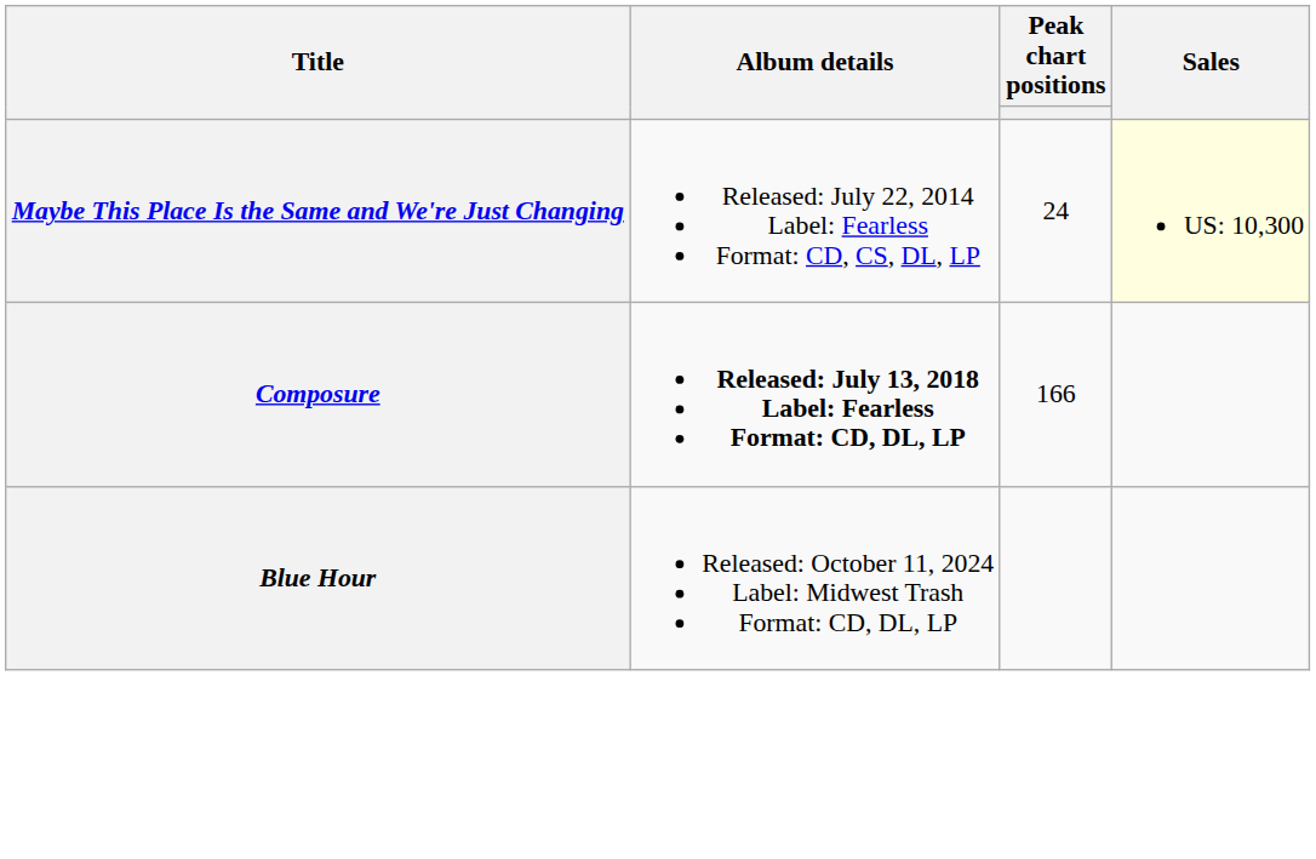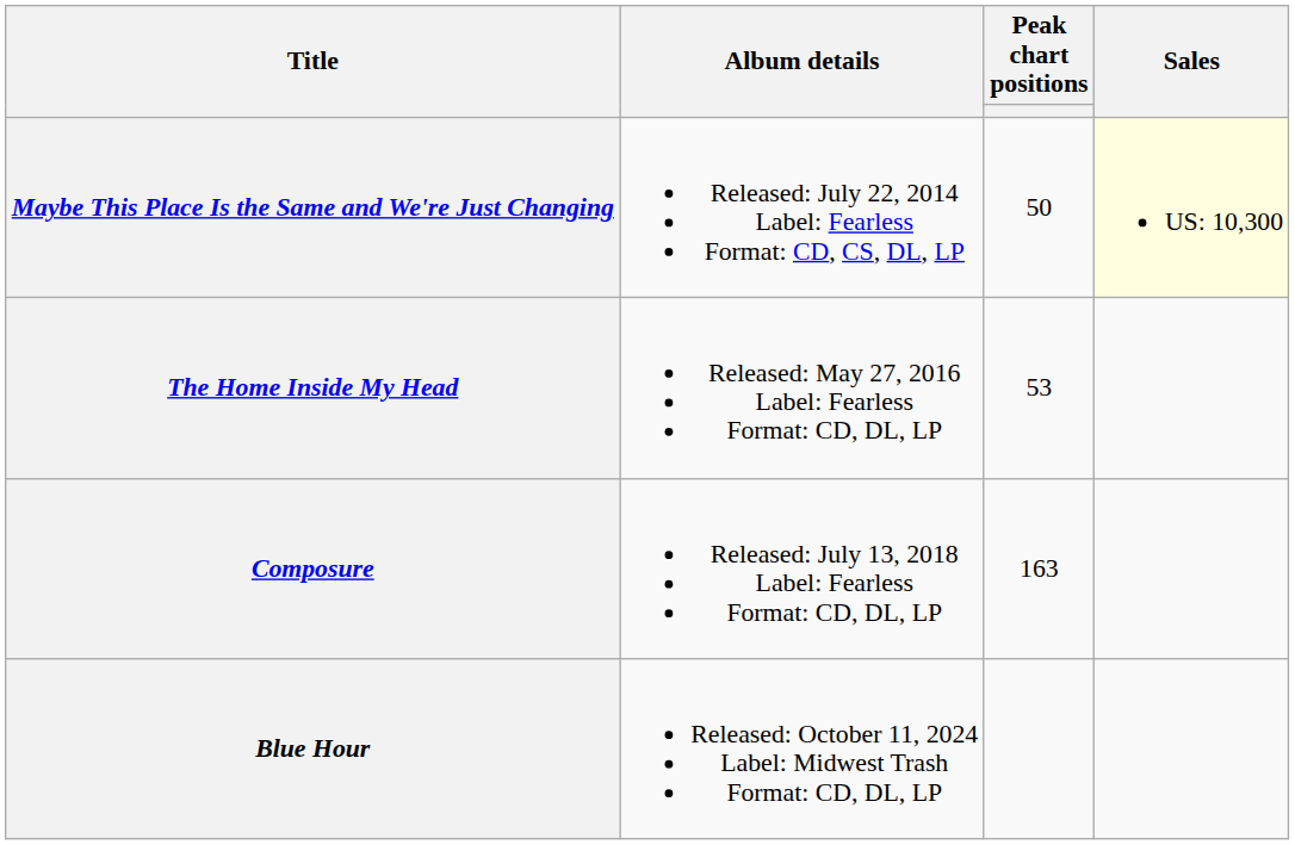Maybe This Place Is the Same and We're Just Changing | Peak chart positions: 24 -> 50
+ row: The Home Inside My Head | Released: May 27, 2016 Label: Fearless Format: CD, DL, LP | 53
Composure | Album details: bold -> normal
Composure | Peak chart positions: 166 -> 163
